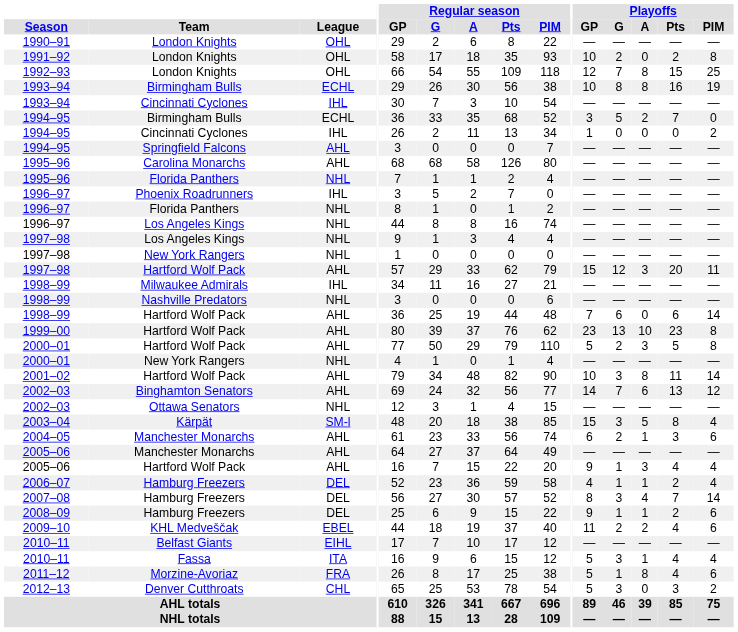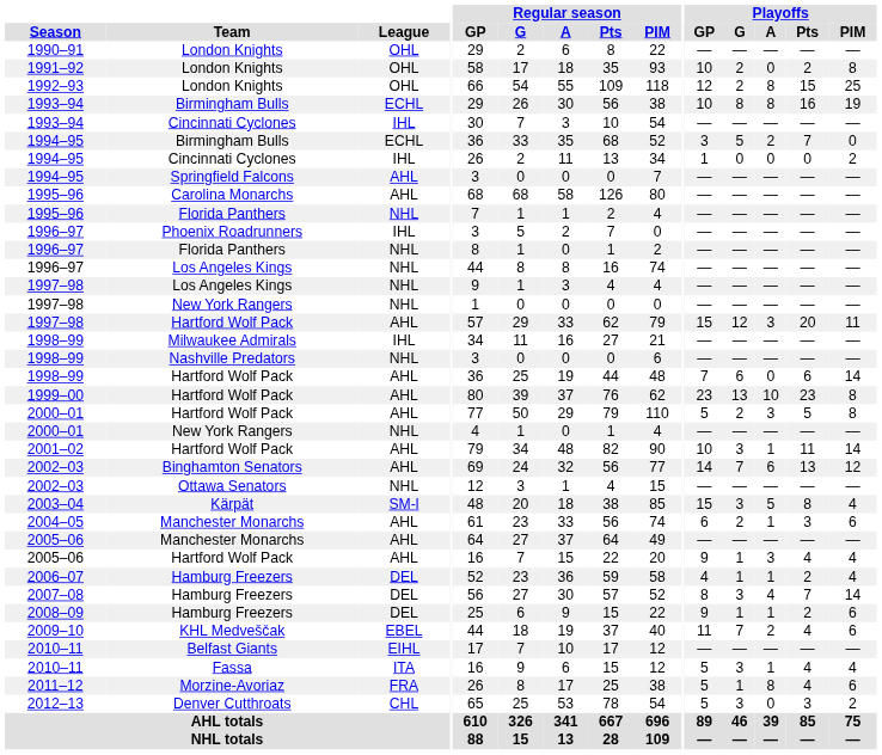1992–93 | Playoffs / G: 7 -> 2
2001–02 | Playoffs / A: 8 -> 1
2009–10 | Playoffs / G: 2 -> 7
